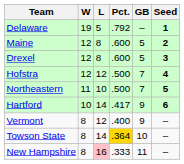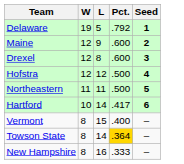- column: GB | – | 5 | 5 | 7 | 7 | 9 | 9 | 10 | 11
Maine | L: 8 -> 9
Northeastern | L: 10 -> 11
Vermont | L: 12 -> 15
New Hampshire | L: pink background -> no background
